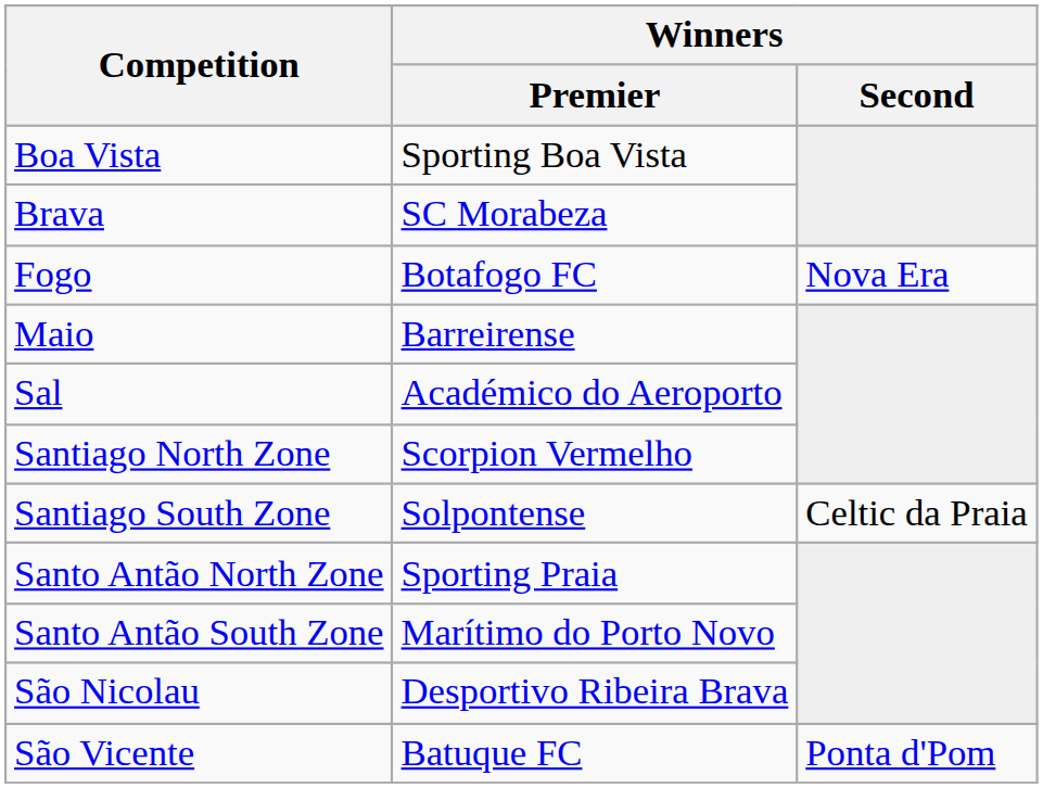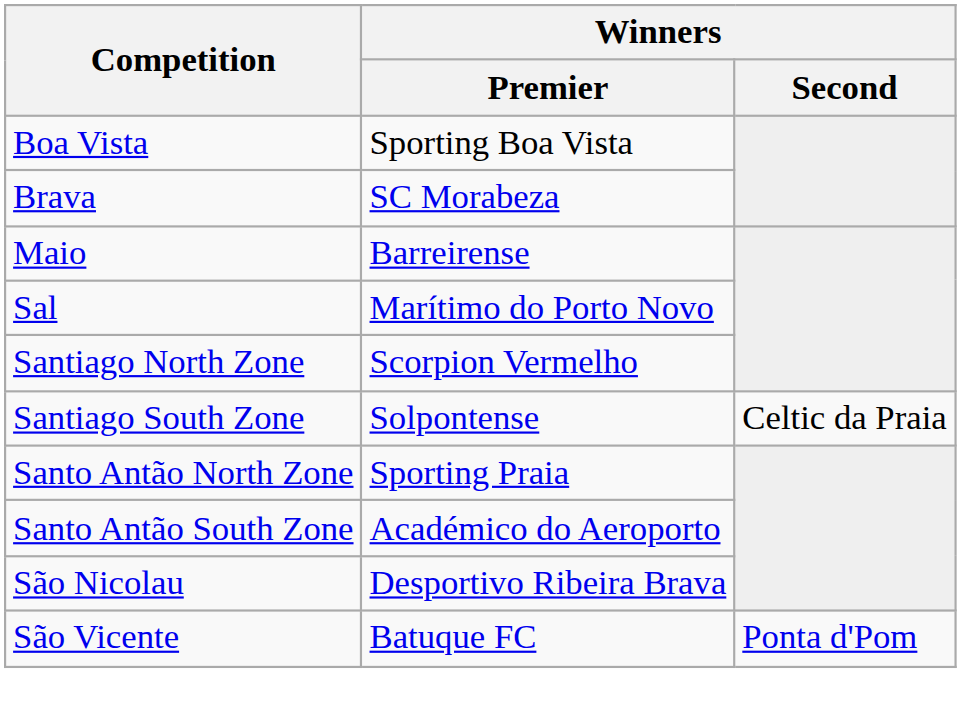- row: Fogo | Botafogo FC | Nova Era
Sal | Winners / Premier: Académico do Aeroporto -> Marítimo do Porto Novo
Santo Antão South Zone | Winners / Premier: Marítimo do Porto Novo -> Académico do Aeroporto
